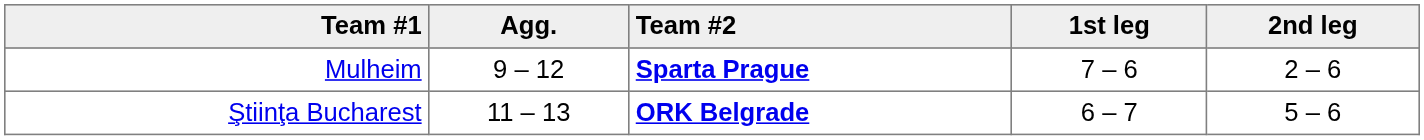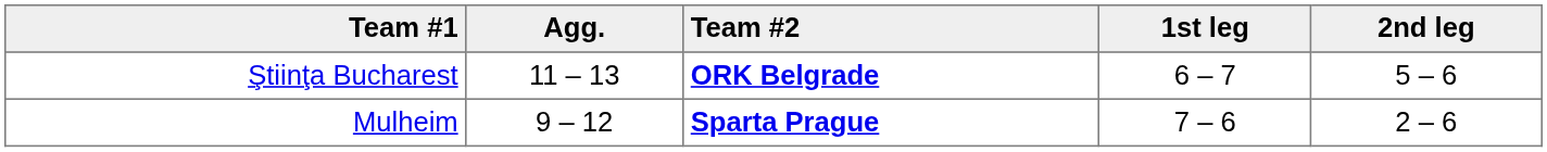rows swapped: Ştiinţa Bucharest <-> Mulheim
